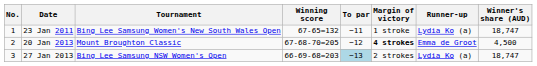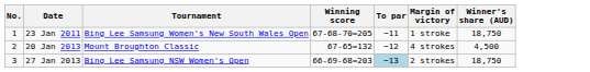- column: Runner-up | Lydia Ko (a) | Emma de Groot | Lydia Ko (a)
23 Jan 2011 | Winning score: 67-65=132 -> 67-68-70=205
23 Jan 2011 | Winner's share (AUD): 18,747 -> 18,750
20 Jan 2013 | Winning score: 67-68-70=205 -> 67-65=132
20 Jan 2013 | Margin of victory: bold -> normal
27 Jan 2013 | Winner's share (AUD): 18,747 -> 18,750
